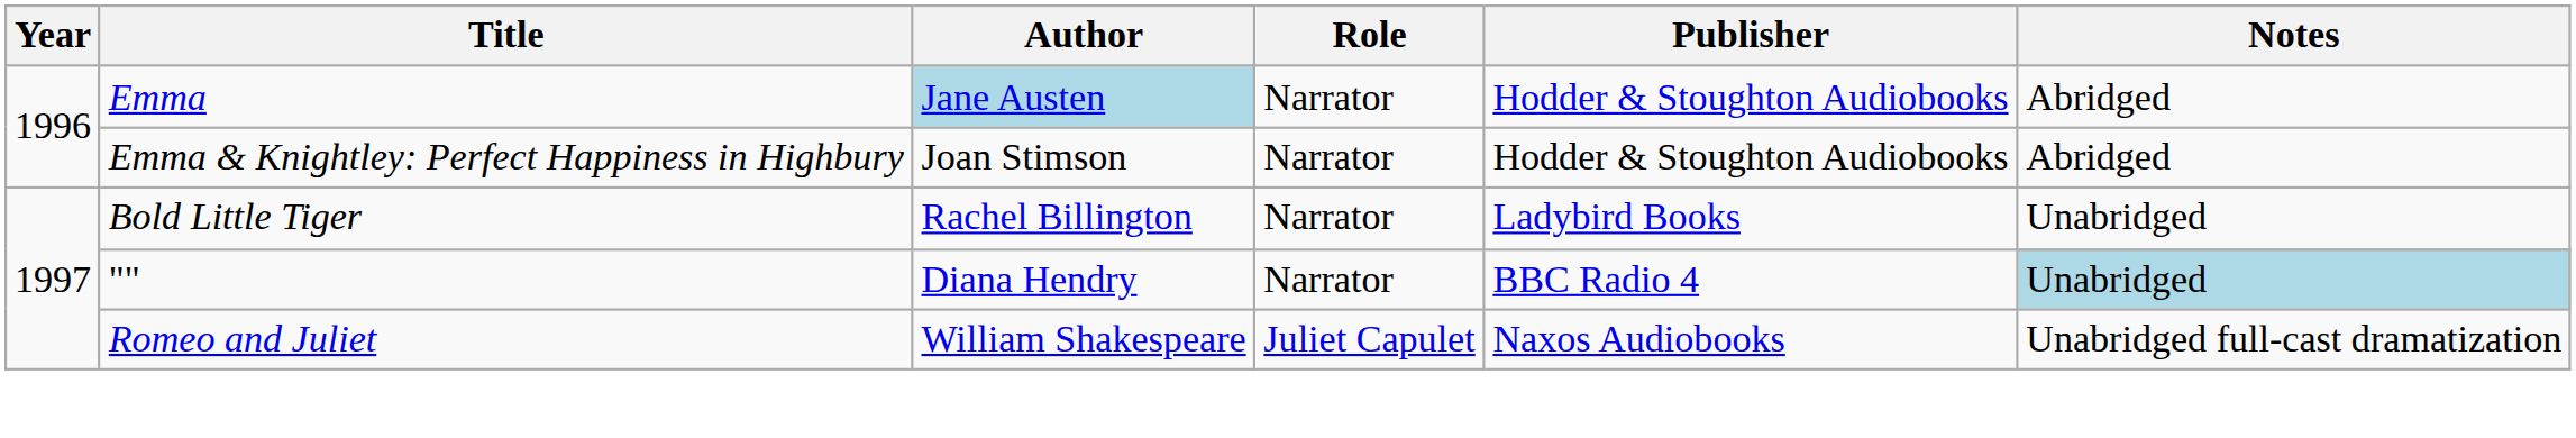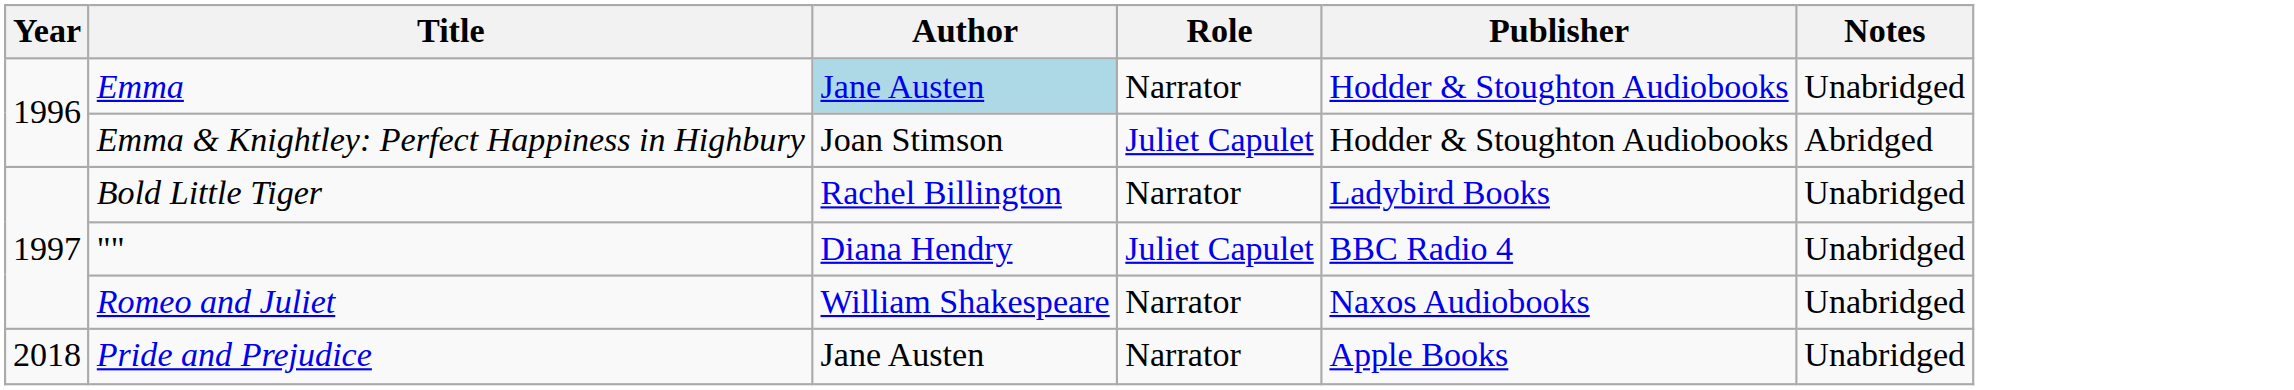Emma | Notes: Abridged -> Unabridged
Emma & Knightley: Perfect Happiness in Highbury | Role: Narrator -> Juliet Capulet
"" | Role: Narrator -> Juliet Capulet
"" | Notes: lightblue background -> no background
Romeo and Juliet | Role: Juliet Capulet -> Narrator
Romeo and Juliet | Notes: Unabridged full-cast dramatization -> Unabridged
+ row: 2018 | Pride and Prejudice | Jane Austen | Narrator | Apple Books | Unabridged
